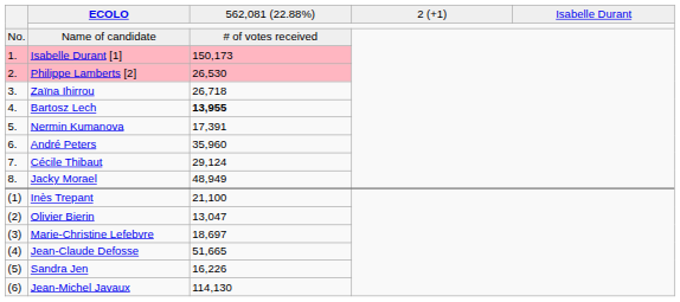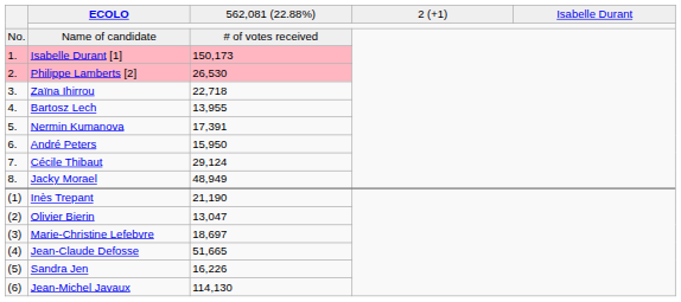Zaïna Ihirrou | column 3: 26,718 -> 22,718
Bartosz Lech | column 3: bold -> normal
André Peters | column 3: 35,960 -> 15,950
Inès Trepant | column 3: 21,100 -> 21,190
